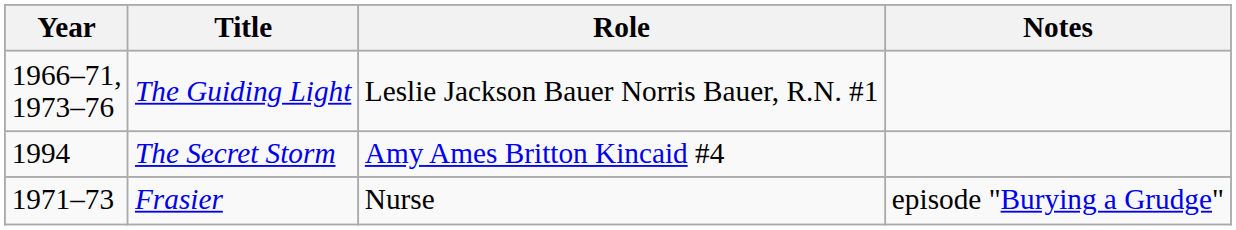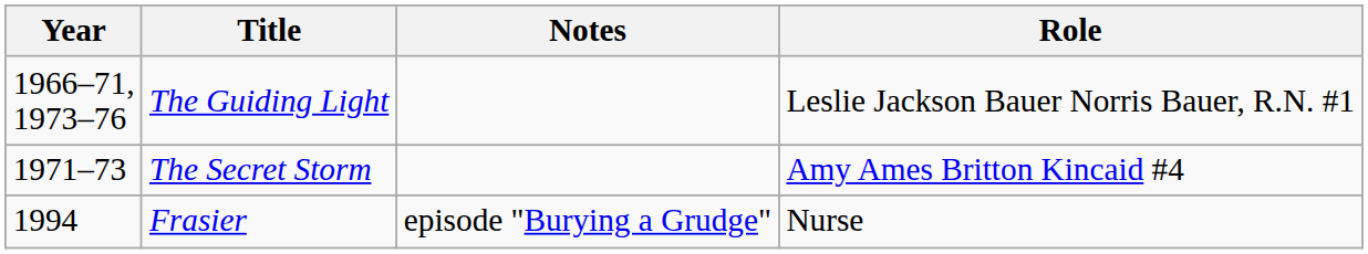columns swapped: Role <-> Notes
The Secret Storm | Year: 1994 -> 1971–73
Frasier | Year: 1971–73 -> 1994
